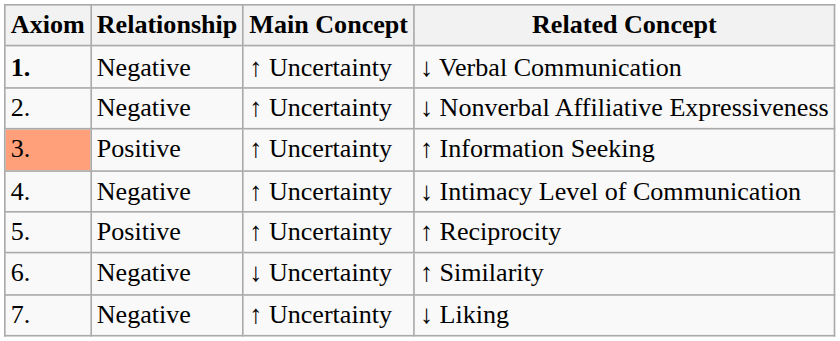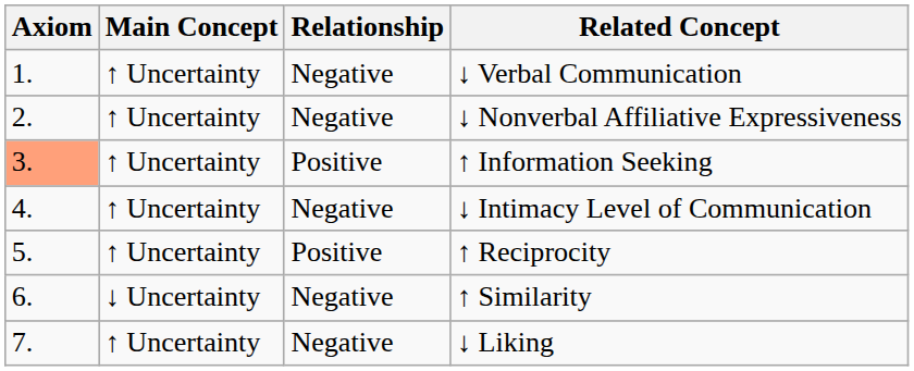columns swapped: Main Concept <-> Relationship
↓ Verbal Communication | Axiom: bold -> normal
